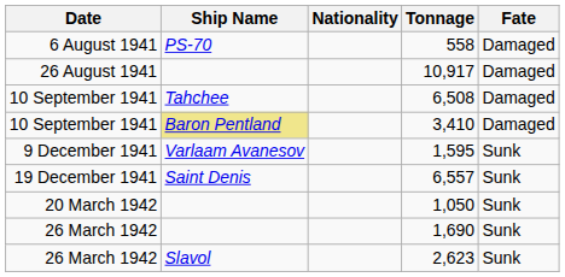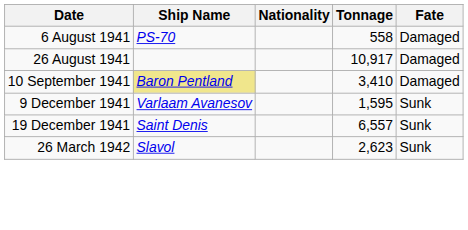- row: 10 September 1941 | Tahchee | 6,508 | Damaged
- row: 20 March 1942 | 1,050 | Sunk
- row: 26 March 1942 | 1,690 | Sunk
